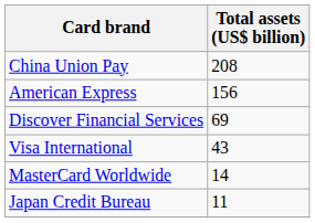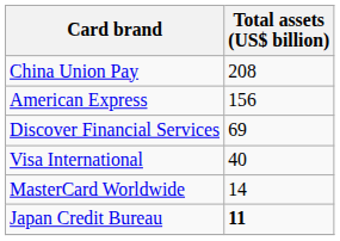Visa International | Total assets (US$ billion): 43 -> 40
Japan Credit Bureau | Total assets (US$ billion): normal -> bold
